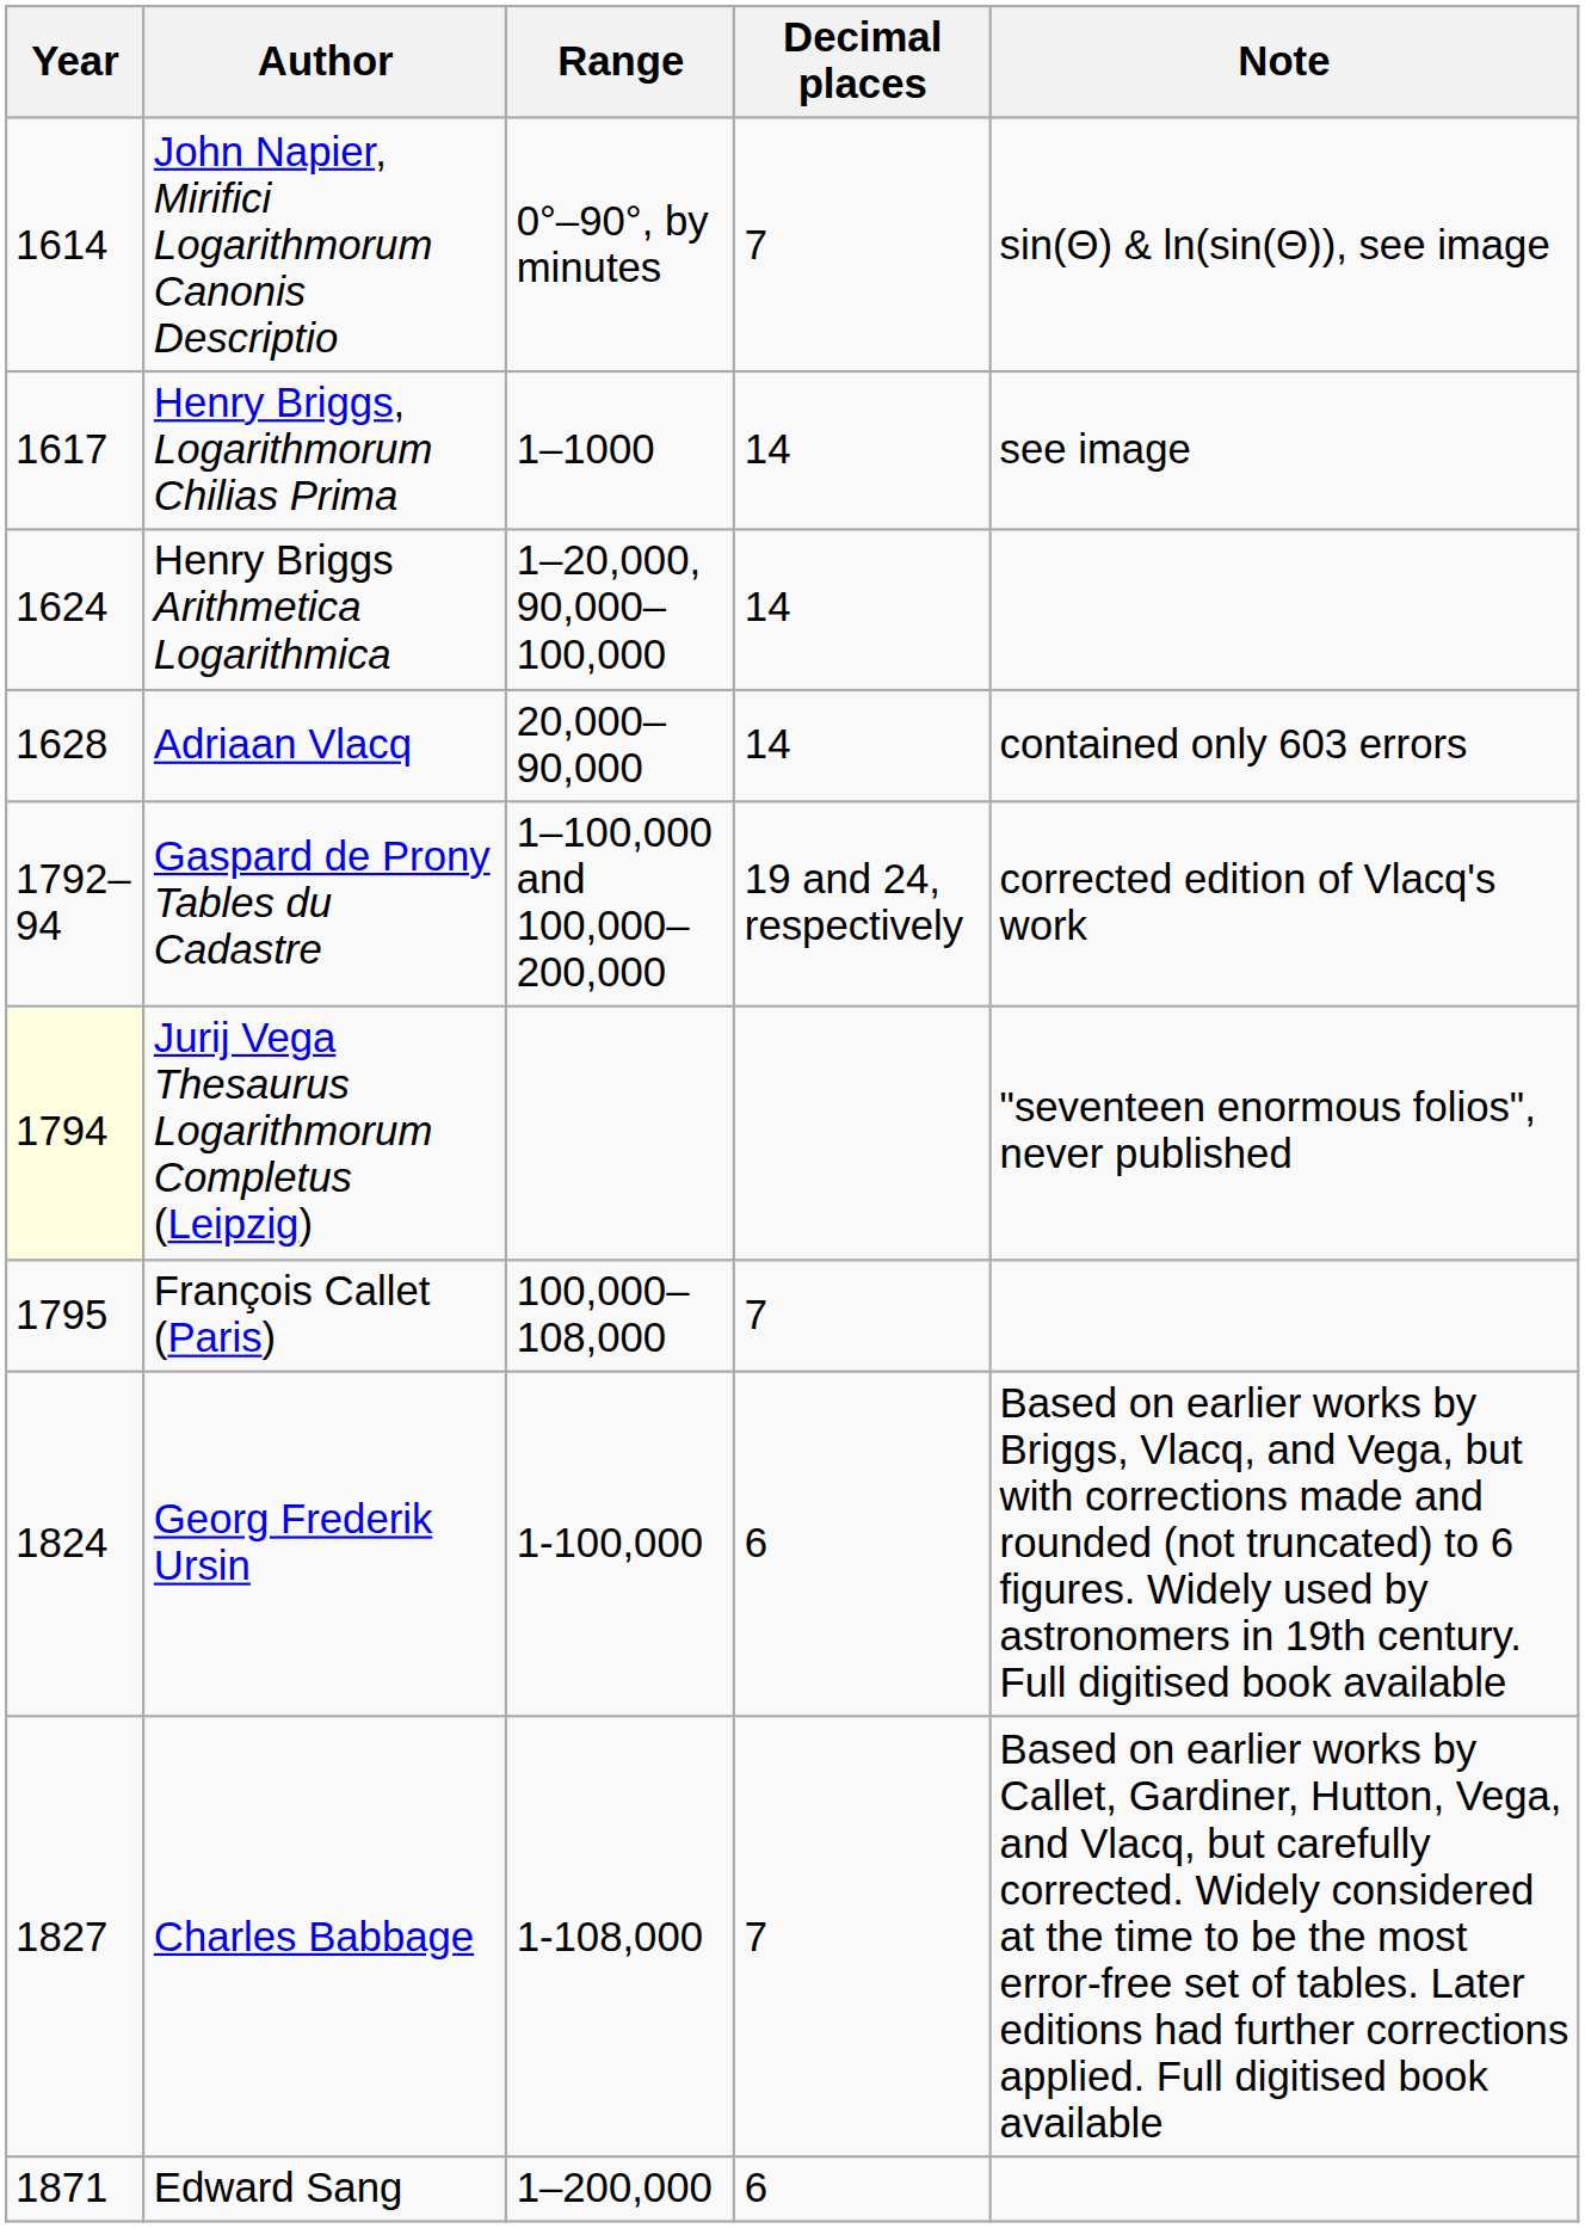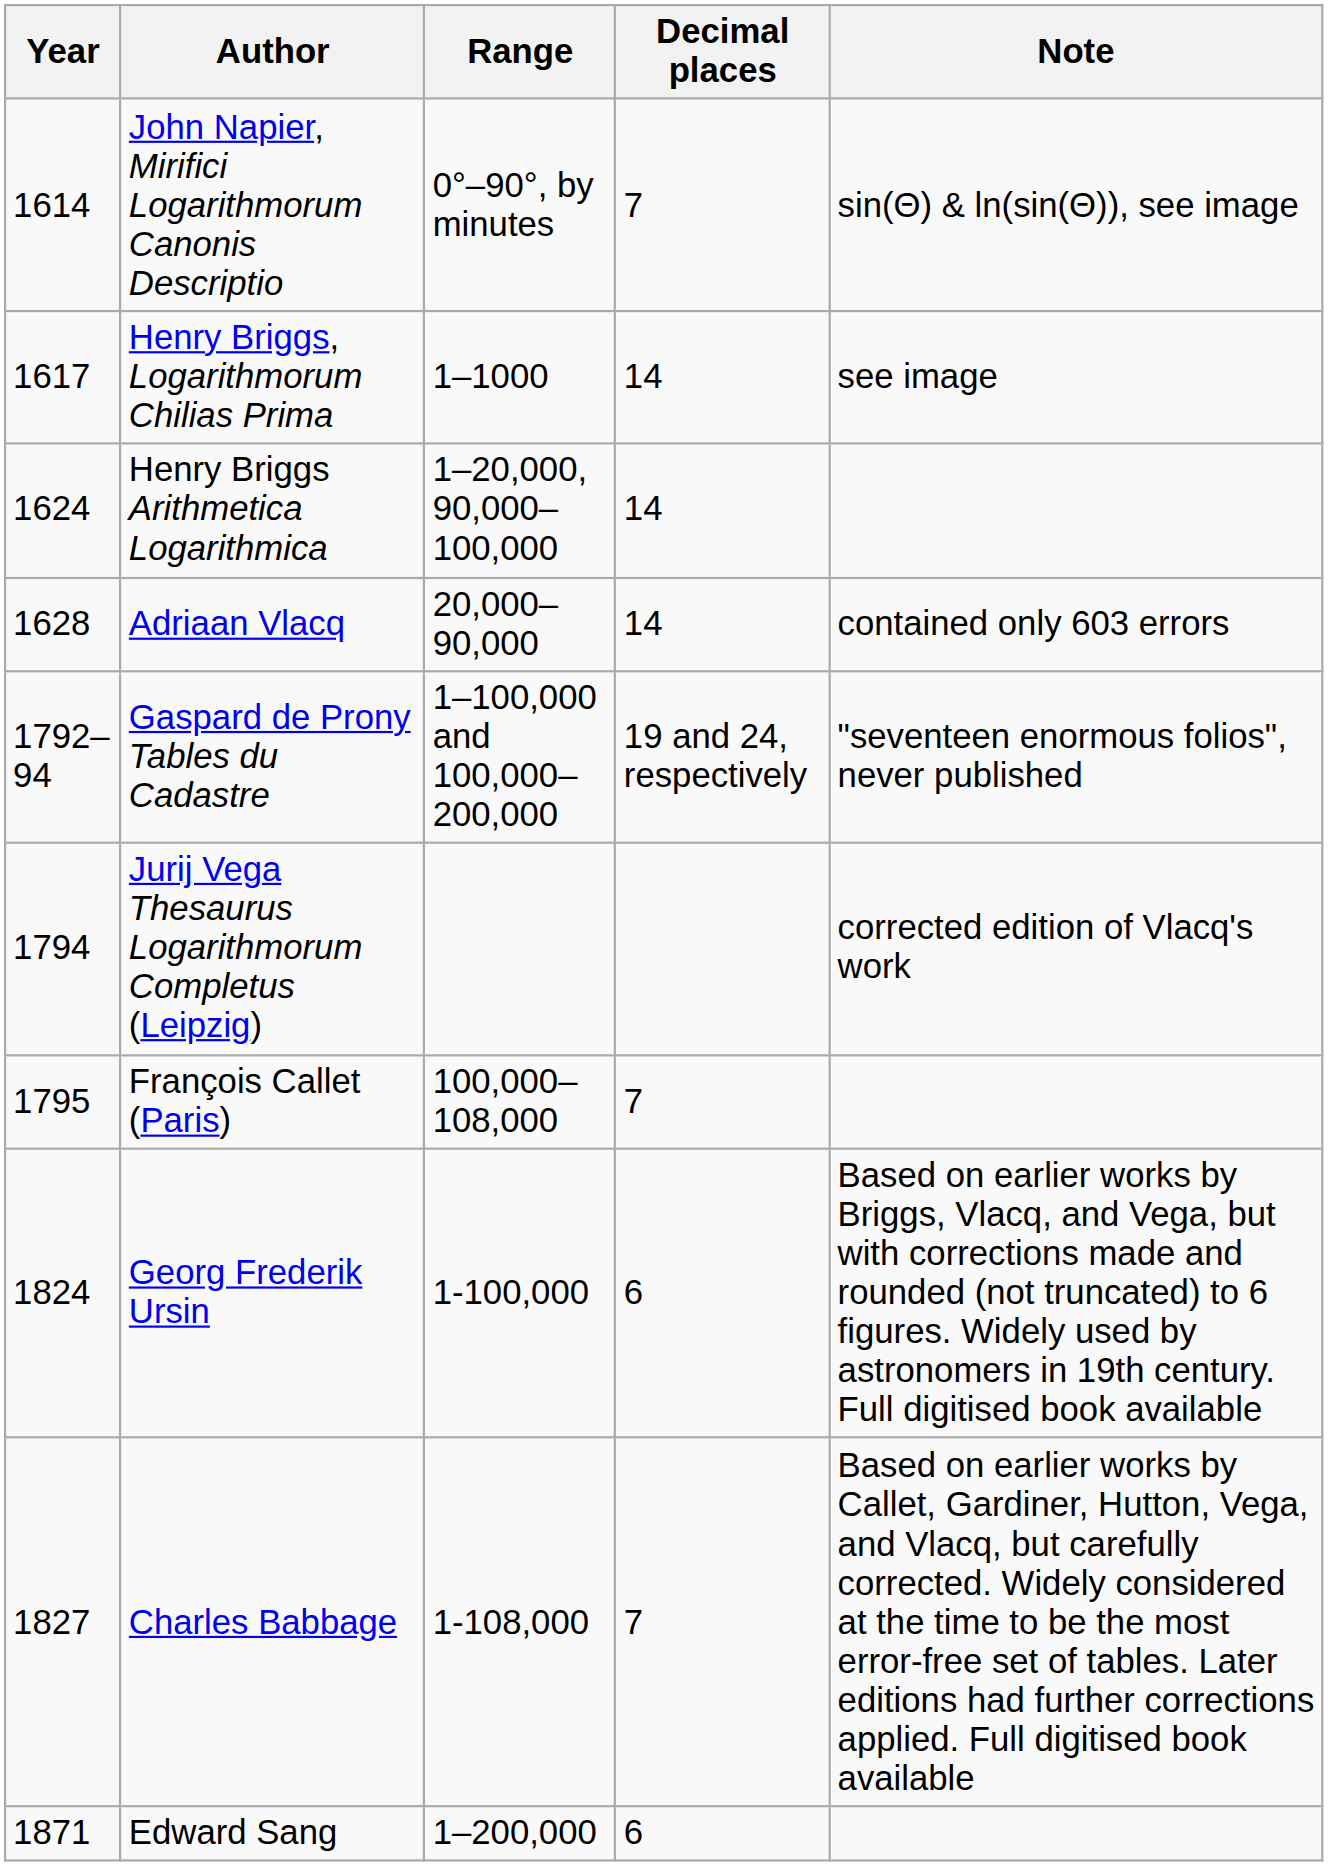Gaspard de Prony Tables du Cadastre | Note: corrected edition of Vlacq's work -> "seventeen enormous folios", never published
Jurij Vega Thesaurus Logarithmorum Completus (Leipzig) | Year: lightyellow background -> no background
Jurij Vega Thesaurus Logarithmorum Completus (Leipzig) | Note: "seventeen enormous folios", never published -> corrected edition of Vlacq's work
